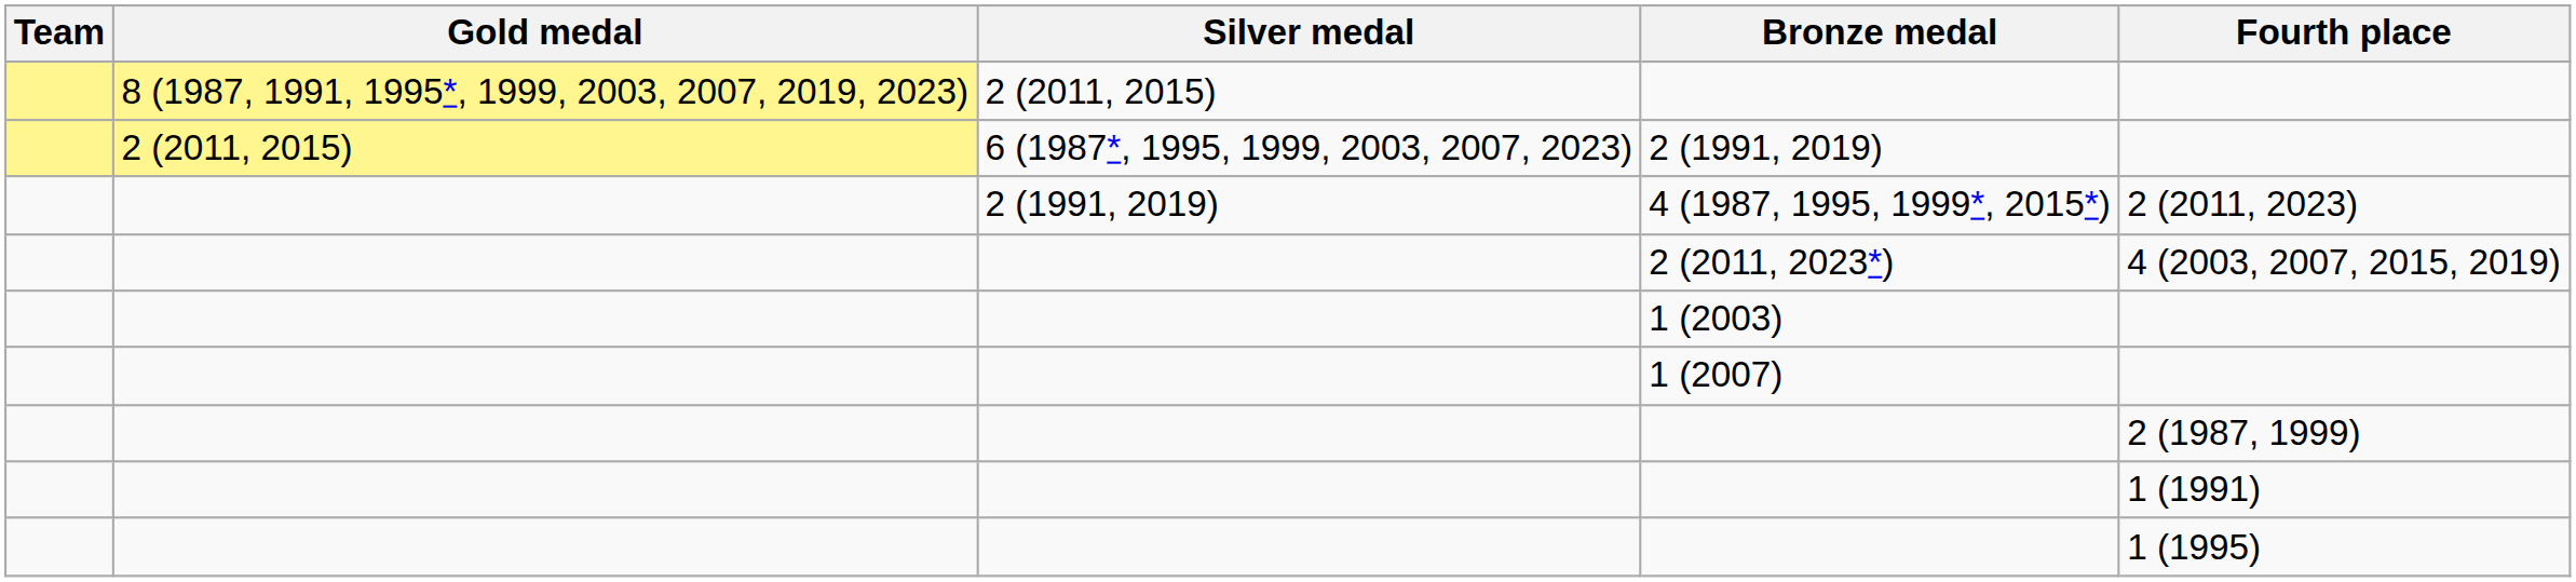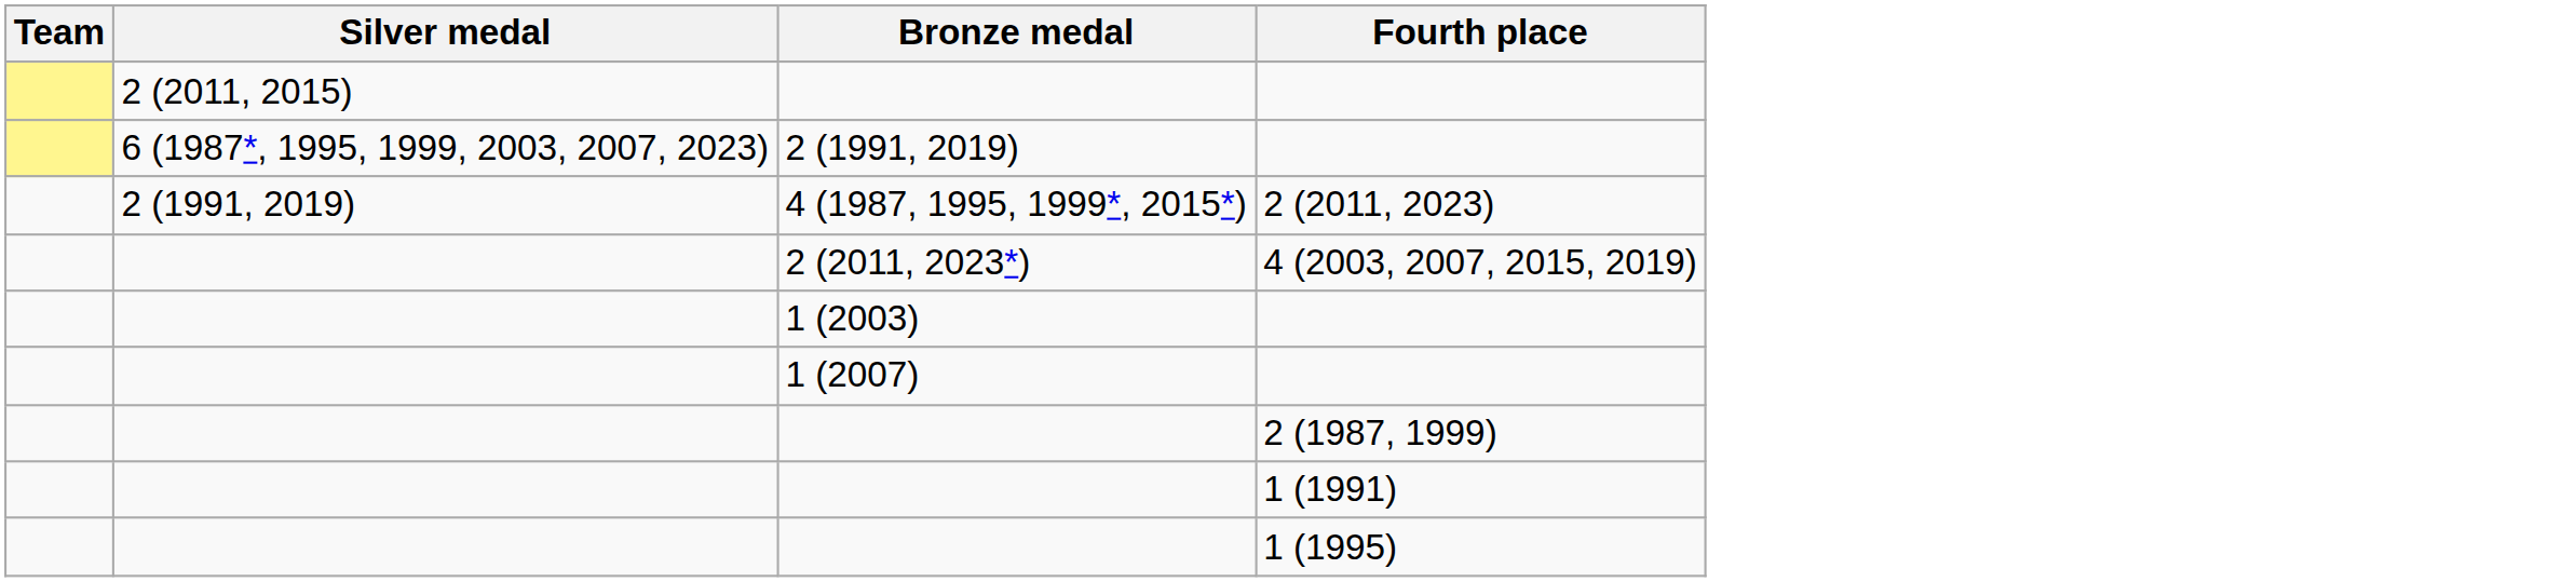- column: Gold medal | 8 (1987, 1991, 1995*, 1999, 2003, 2007, 2019, 2023) | 2 (2011, 2015)
